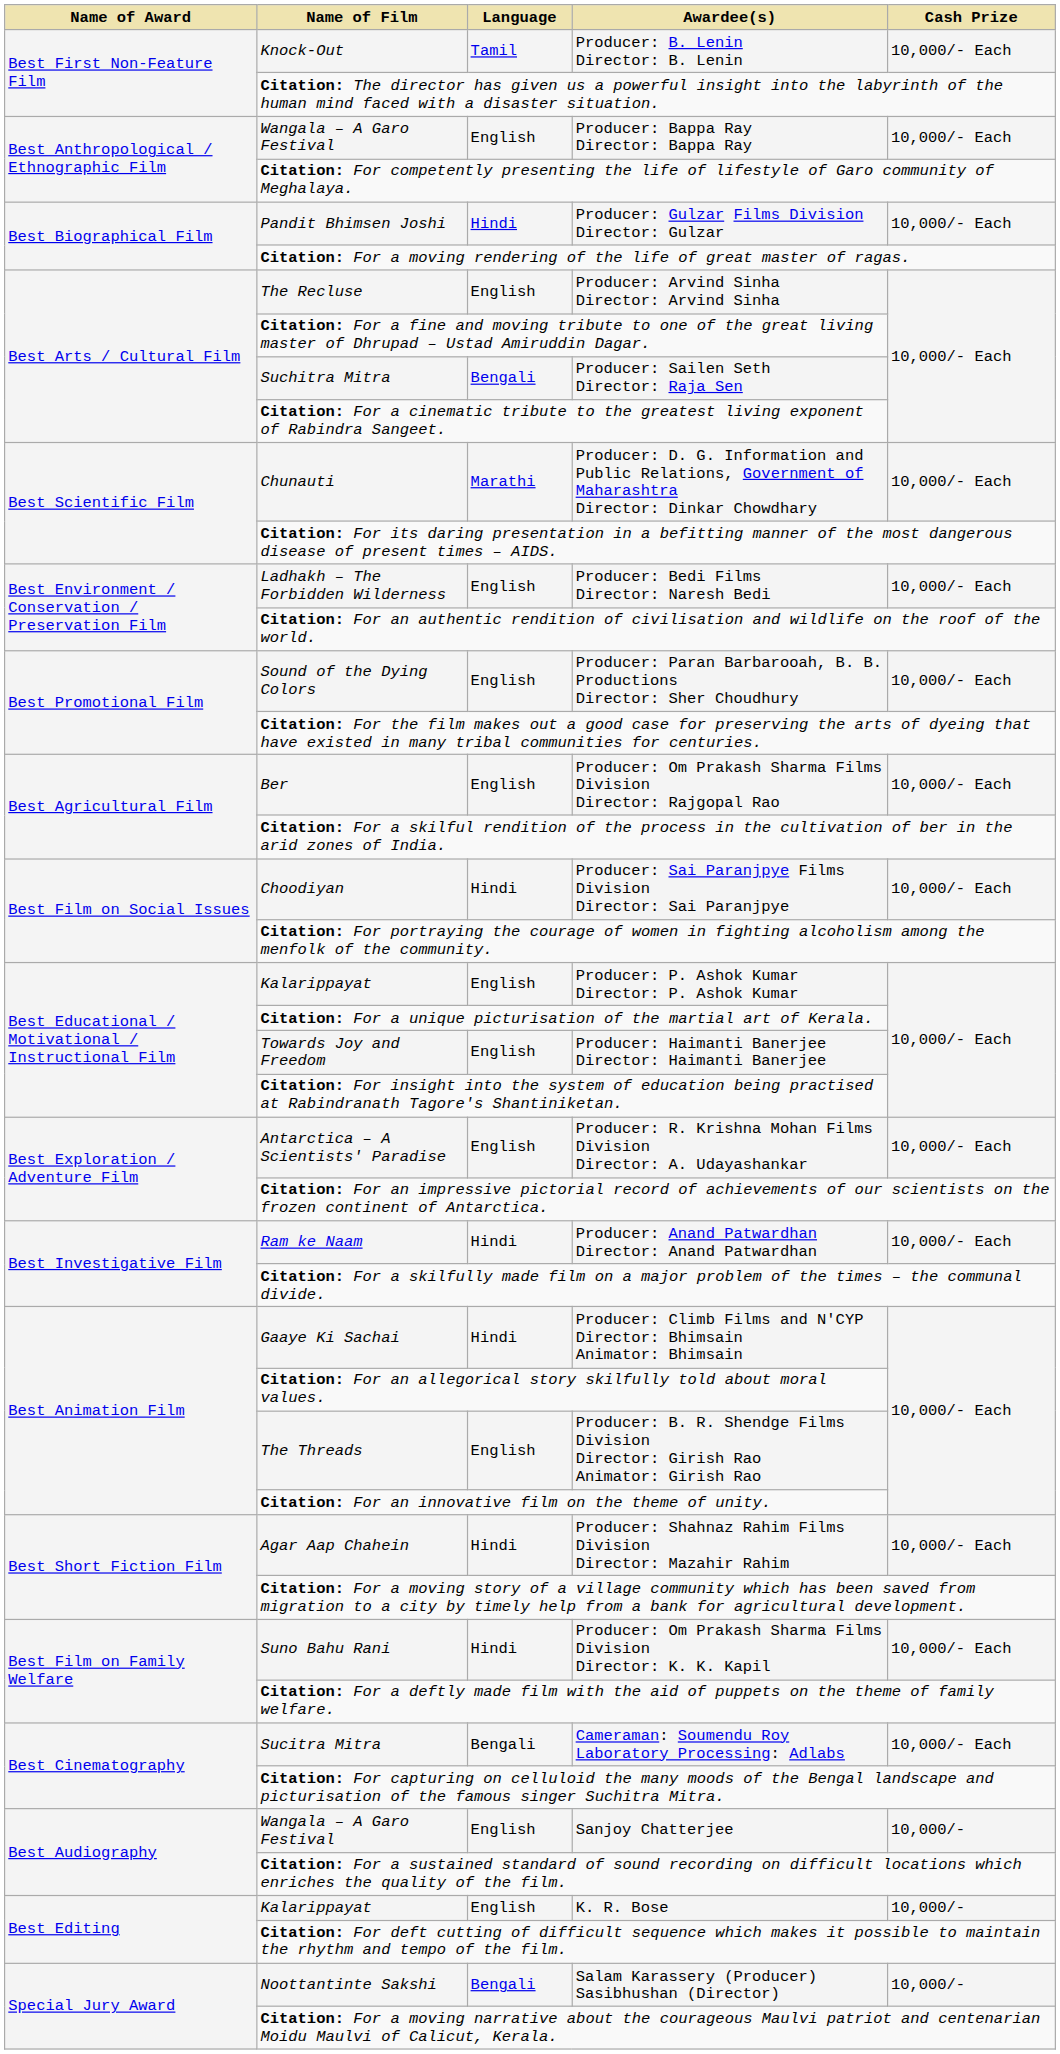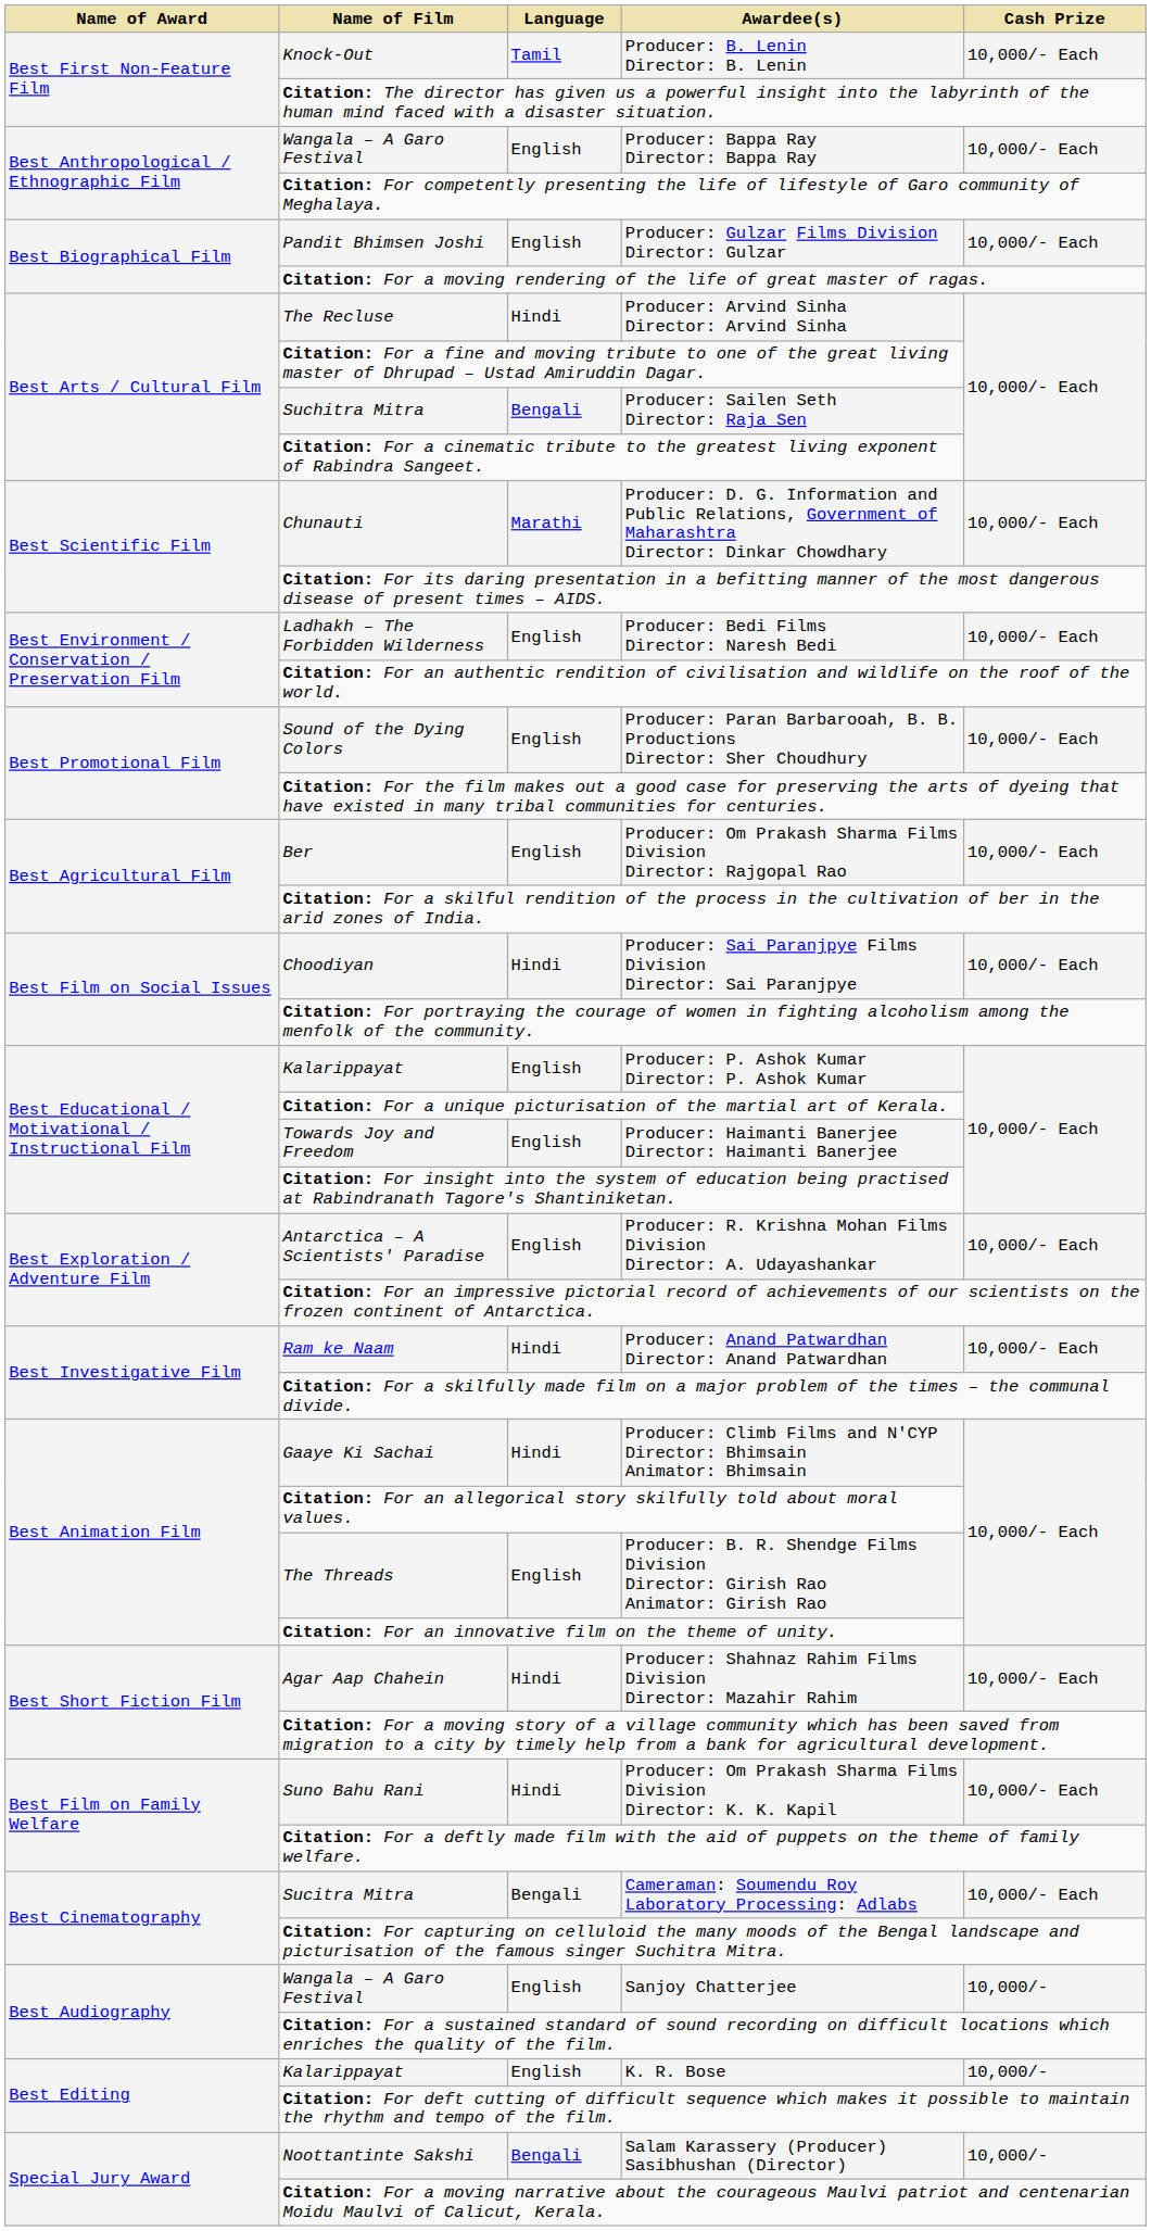Producer: Gulzar Films Division Director: Gulzar | Language: Hindi -> English
Producer: Arvind Sinha Director: Arvind Sinha | Language: English -> Hindi
